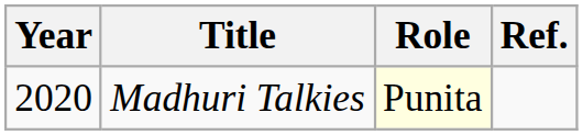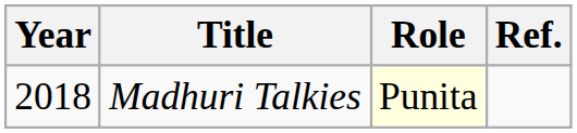Madhuri Talkies | Year: 2020 -> 2018
